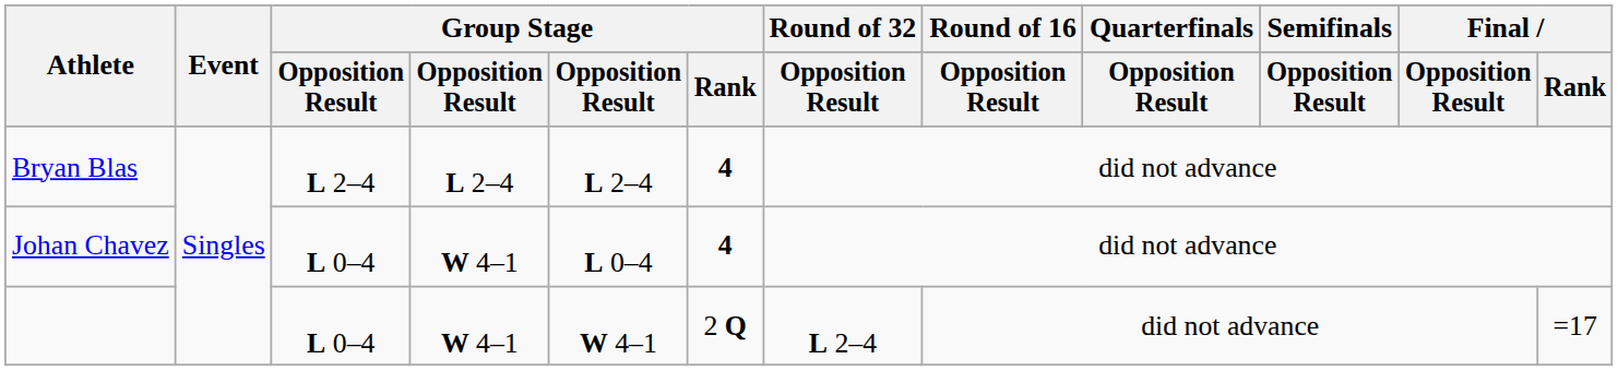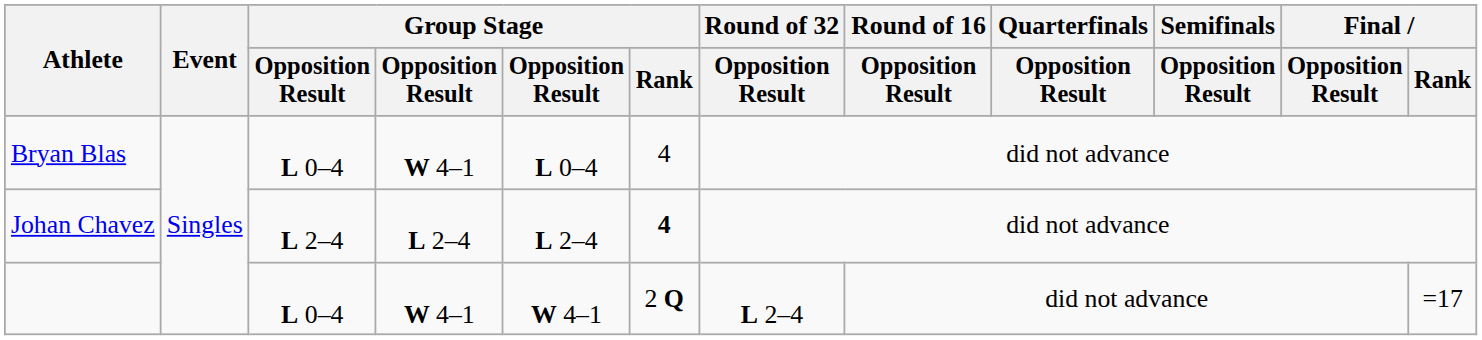Bryan Blas | column 3: L 2–4 -> L 0–4
Bryan Blas | column 4: L 2–4 -> W 4–1
Bryan Blas | column 5: L 2–4 -> L 0–4
Bryan Blas | Group Stage / Rank: bold -> normal
Johan Chavez | column 3: L 0–4 -> L 2–4
Johan Chavez | column 4: W 4–1 -> L 2–4
Johan Chavez | column 5: L 0–4 -> L 2–4
